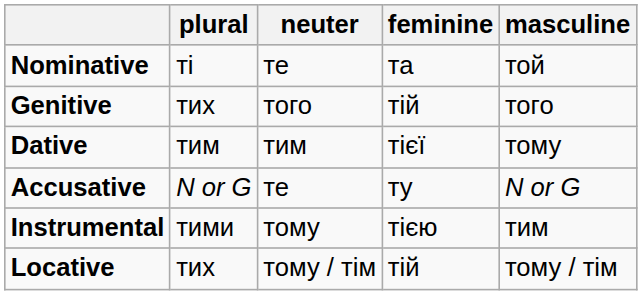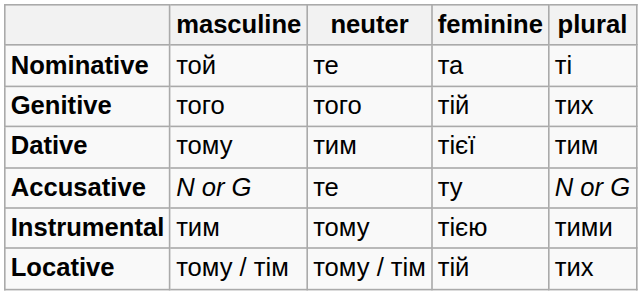columns swapped: masculine <-> plural
